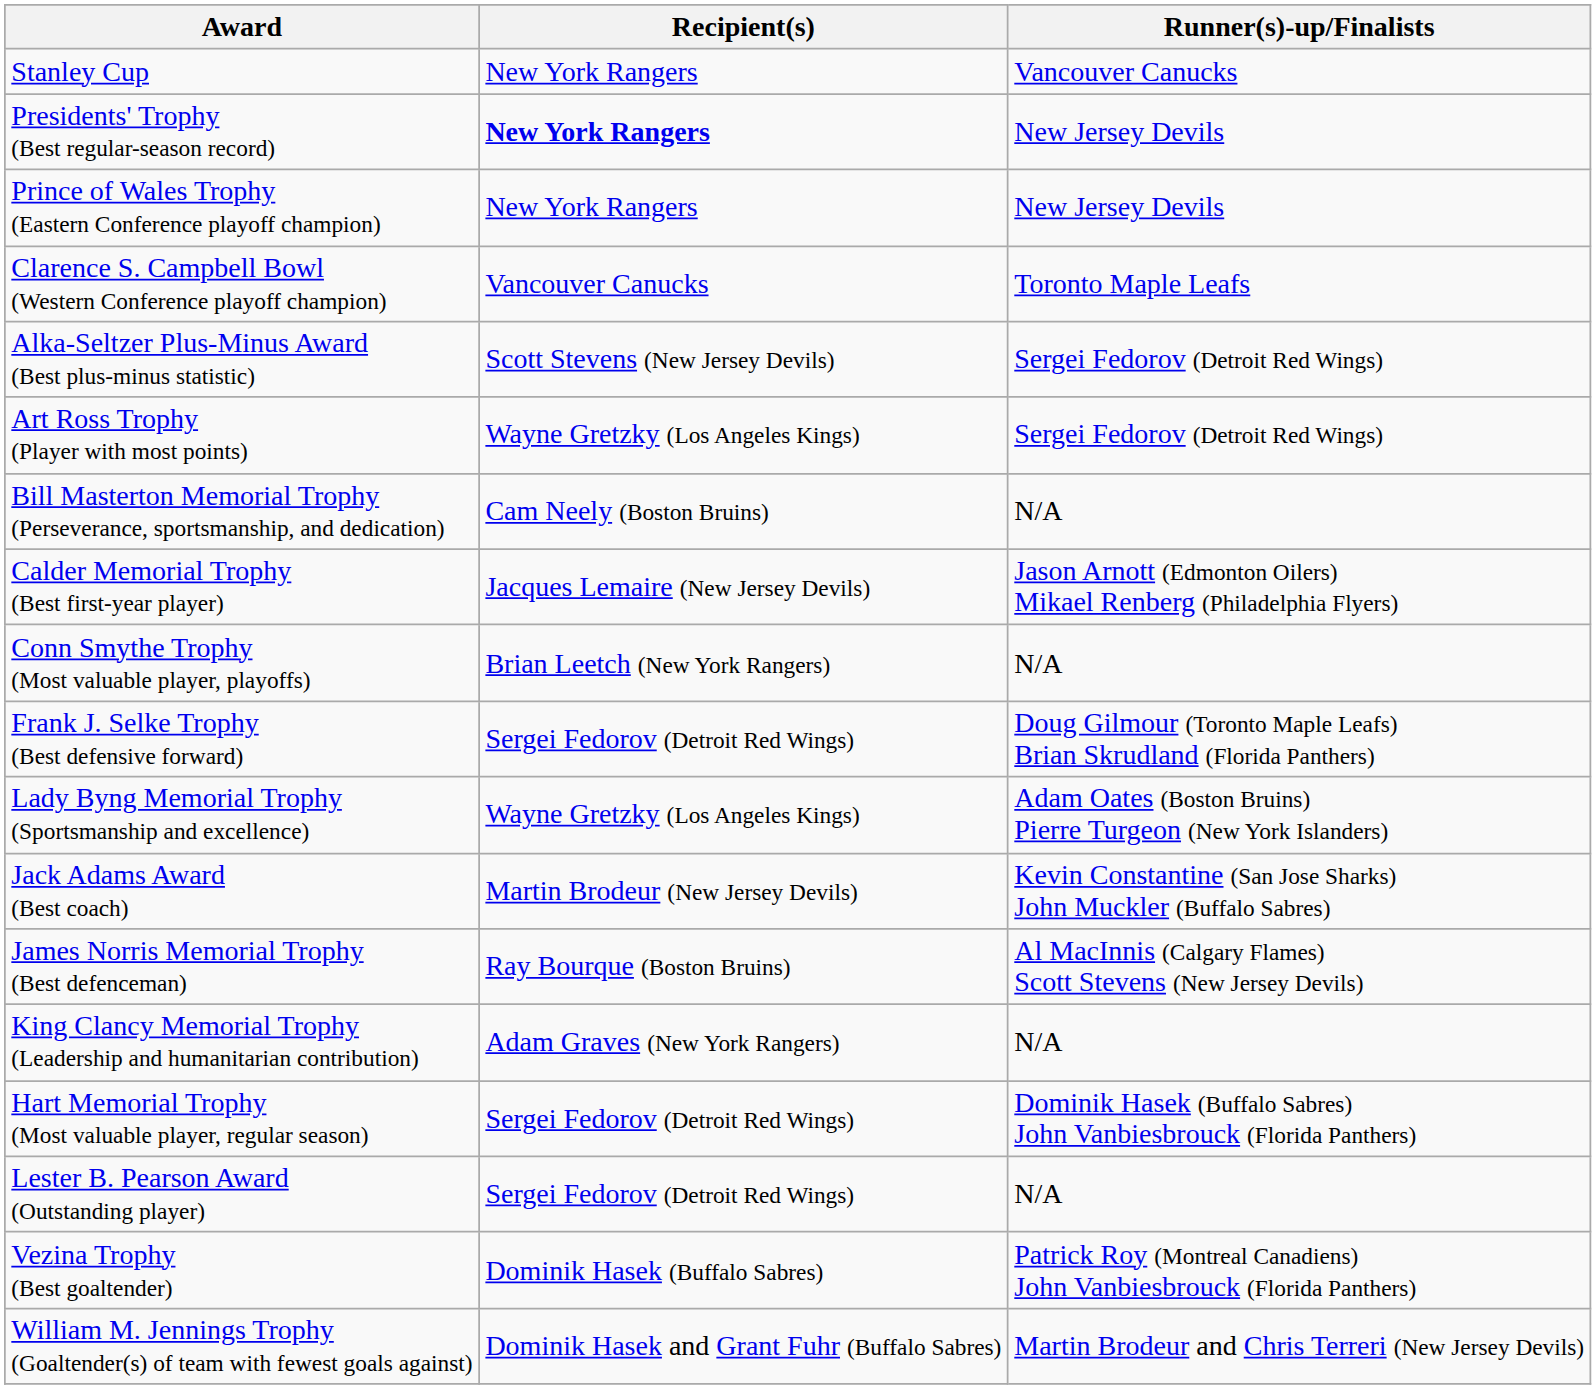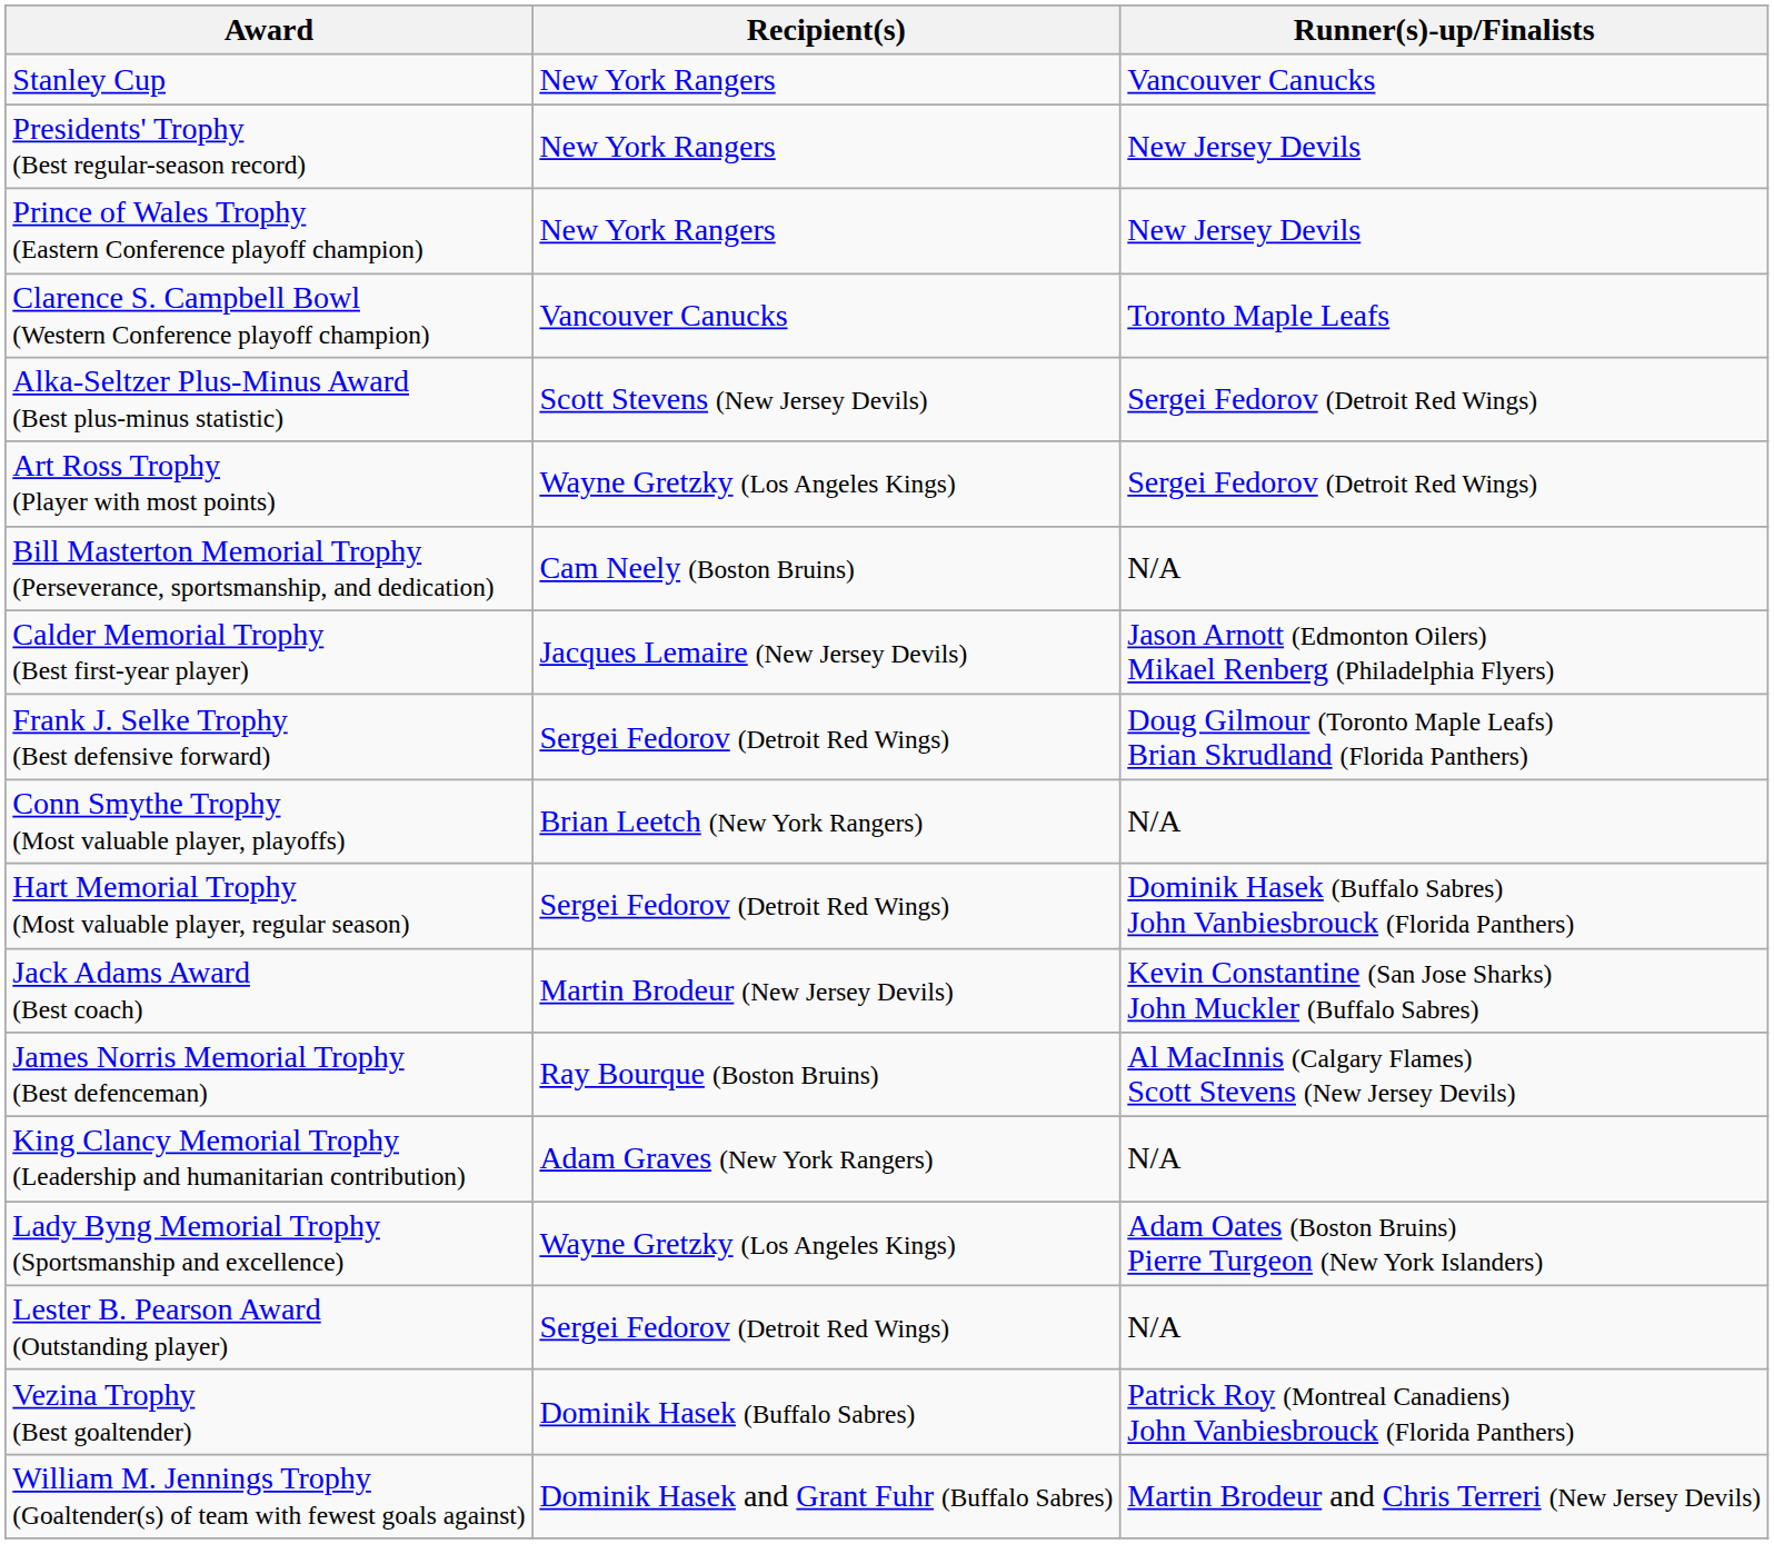Presidents' Trophy (Best regular-season record) | Recipient(s): bold -> normal
rows swapped: Conn Smythe Trophy (Most valuable player, playoffs) <-> Frank J. Selke Trophy (Best defensive forward)
rows swapped: Hart Memorial Trophy (Most valuable player, regular season) <-> Lady Byng Memorial Trophy (Sportsmanship and excellence)
